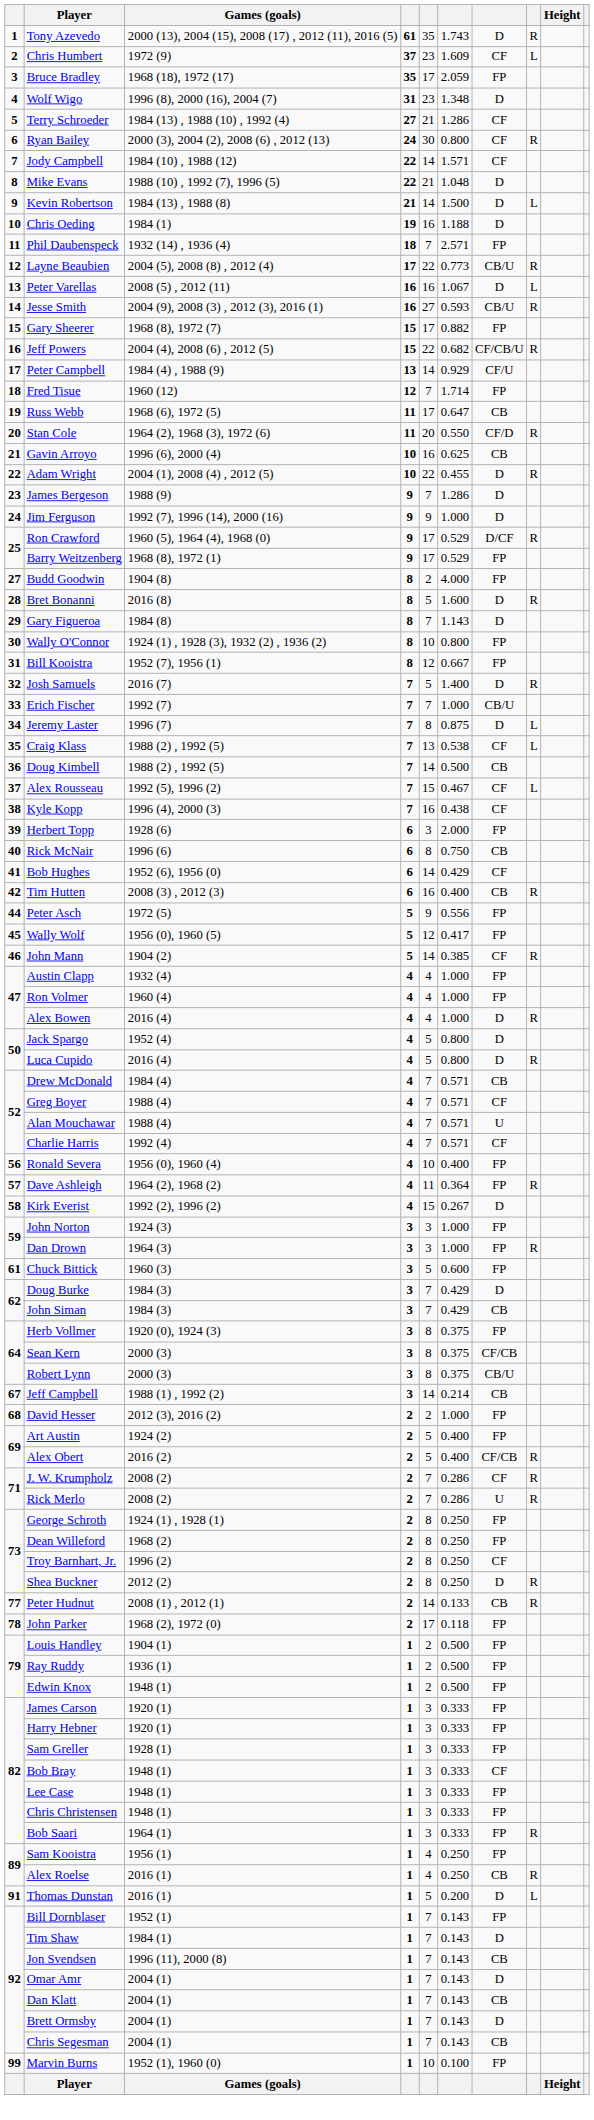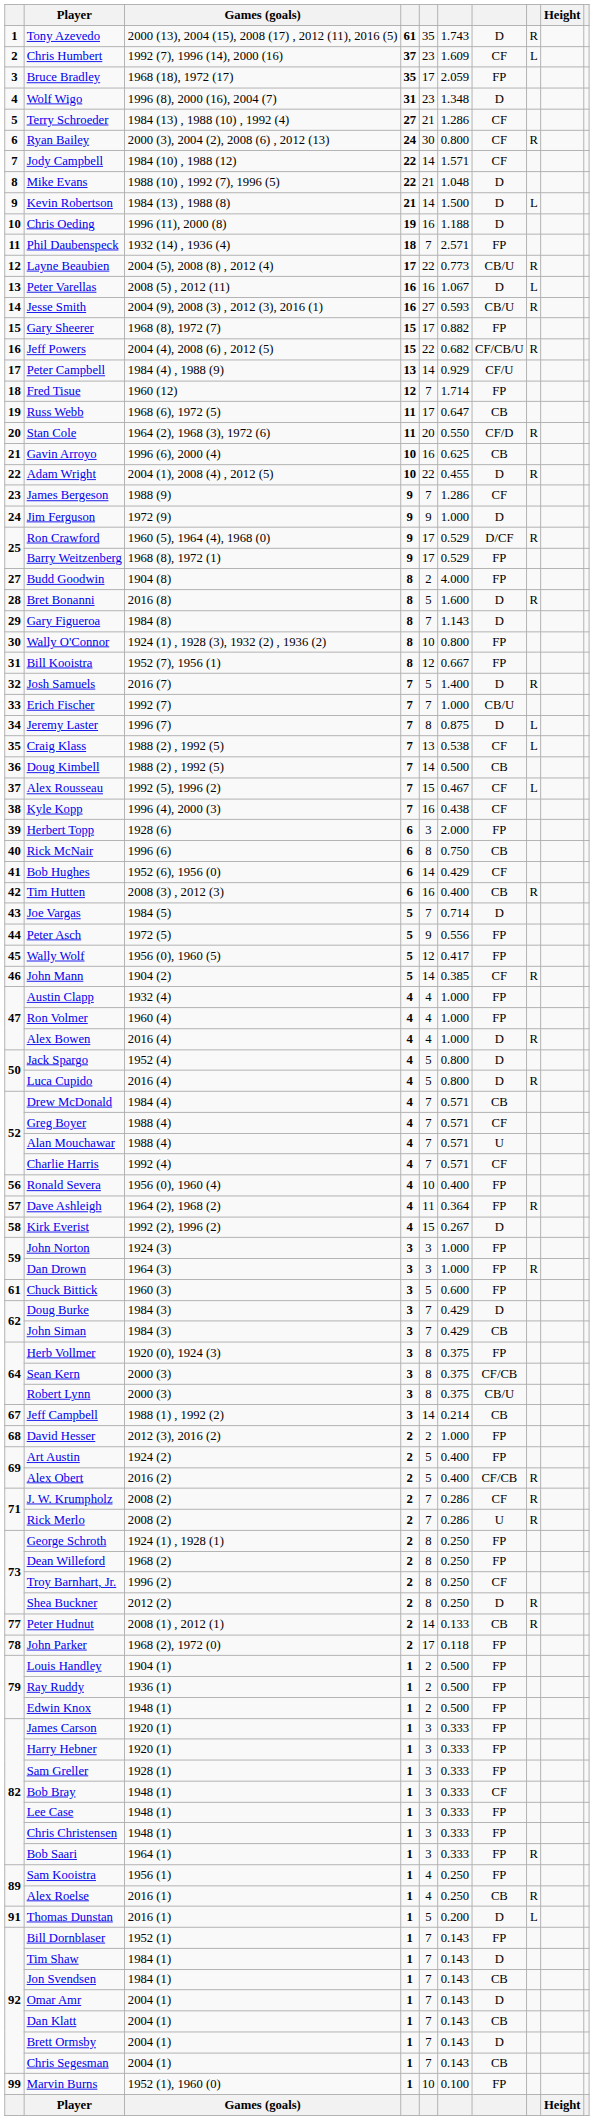Chris Humbert | Games (goals): 1972 (9) -> 1992 (7), 1996 (14), 2000 (16)
Chris Oeding | Games (goals): 1984 (1) -> 1996 (11), 2000 (8)
James Bergeson | column 7: D -> CF
Jim Ferguson | Games (goals): 1992 (7), 1996 (14), 2000 (16) -> 1972 (9)
+ row: 43 | Joe Vargas | 1984 (5) | 5 | 7 | 0.714 | D
Jon Svendsen | Games (goals): 1996 (11), 2000 (8) -> 1984 (1)
